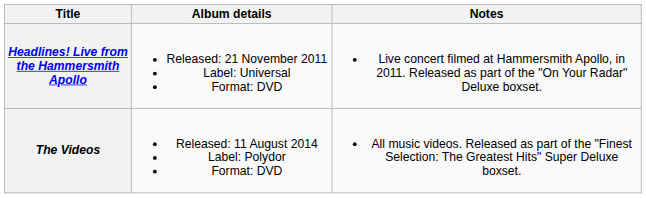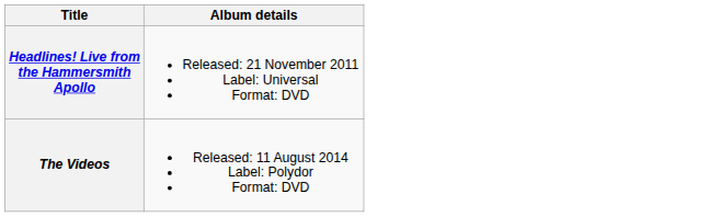- column: Notes | Live concert filmed at Hammersmith Apollo, in 2011. Released as part of the "On Your Radar" Deluxe boxset. | All music videos. Released as part of the "Finest Selection: The Greatest Hits" Super Deluxe boxset.
